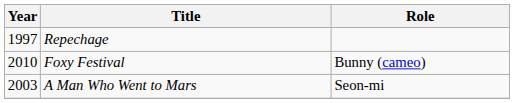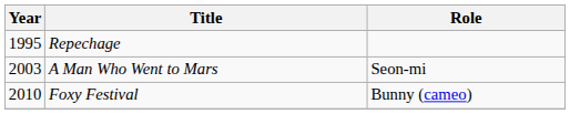Repechage | Year: 1997 -> 1995
rows swapped: A Man Who Went to Mars <-> Foxy Festival
